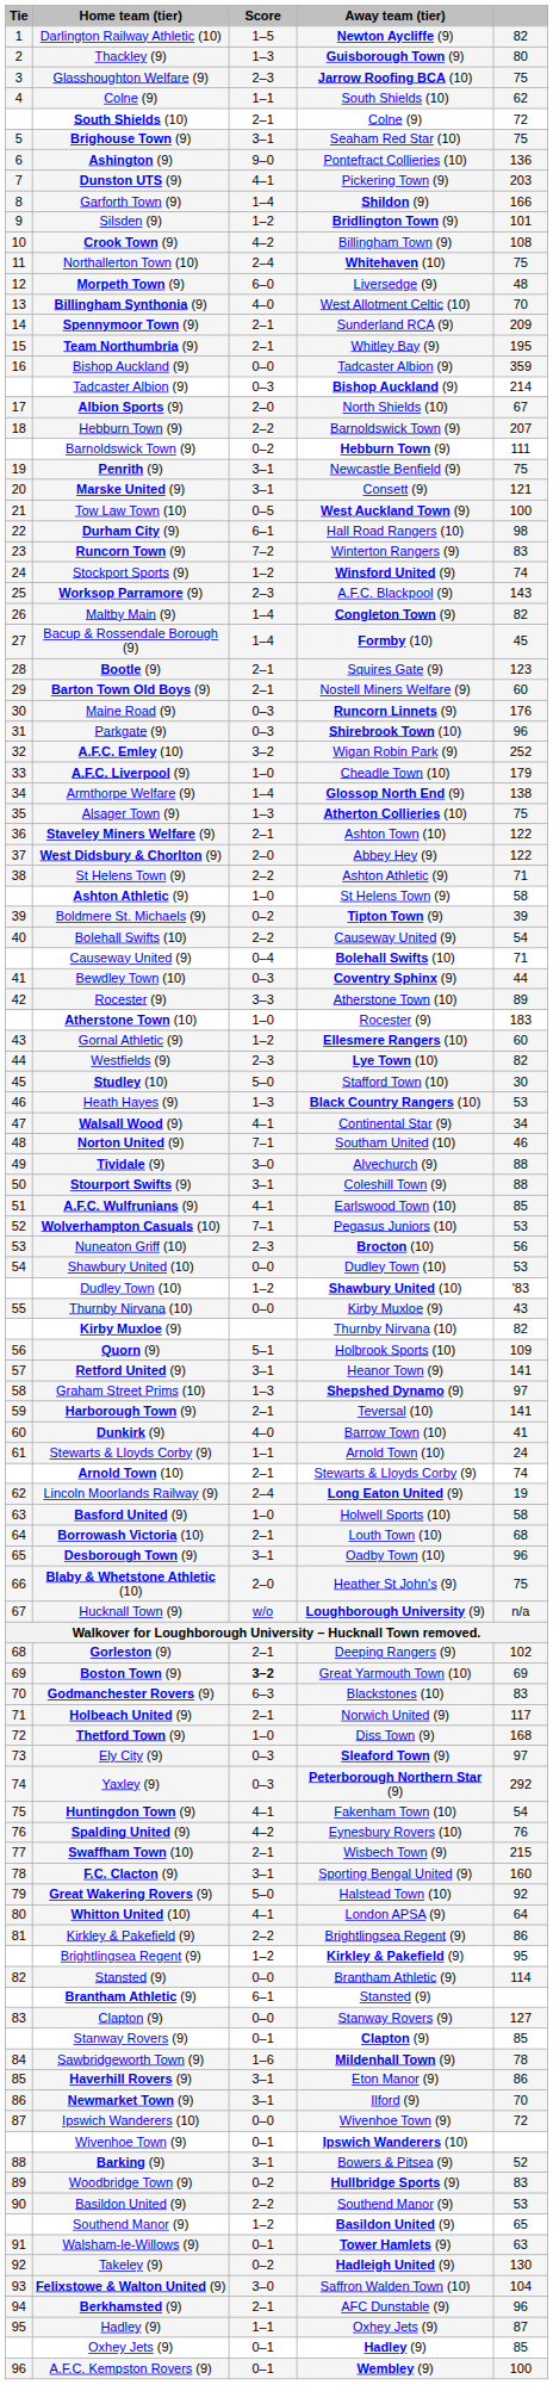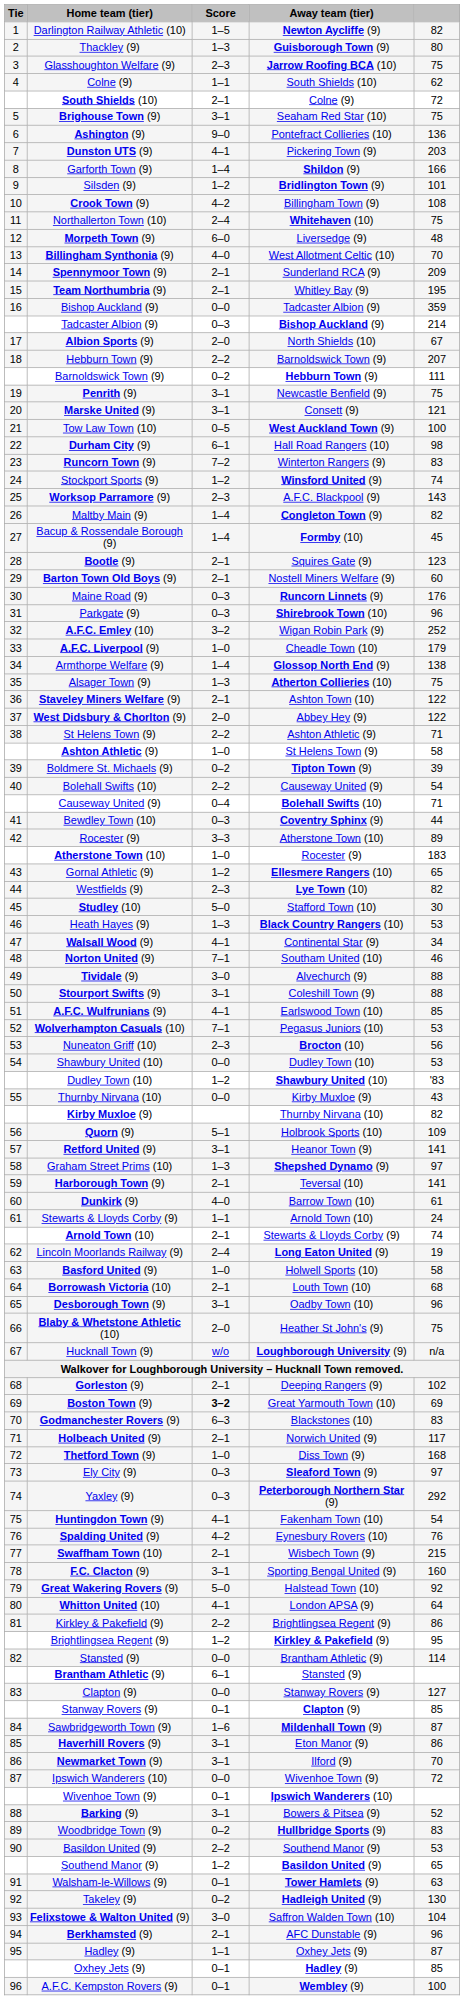Gornal Athletic (9) | column 5: 60 -> 65
Dunkirk (9) | column 5: 41 -> 61
Sawbridgeworth Town (9) | column 5: 78 -> 87
